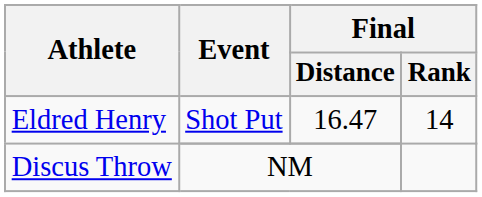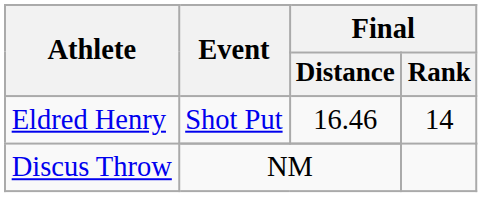Eldred Henry / Shot Put | Final / Distance: 16.47 -> 16.46
